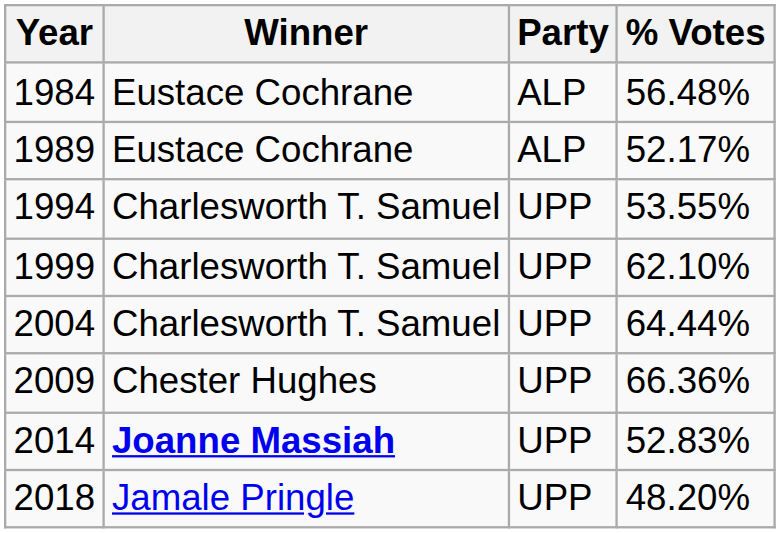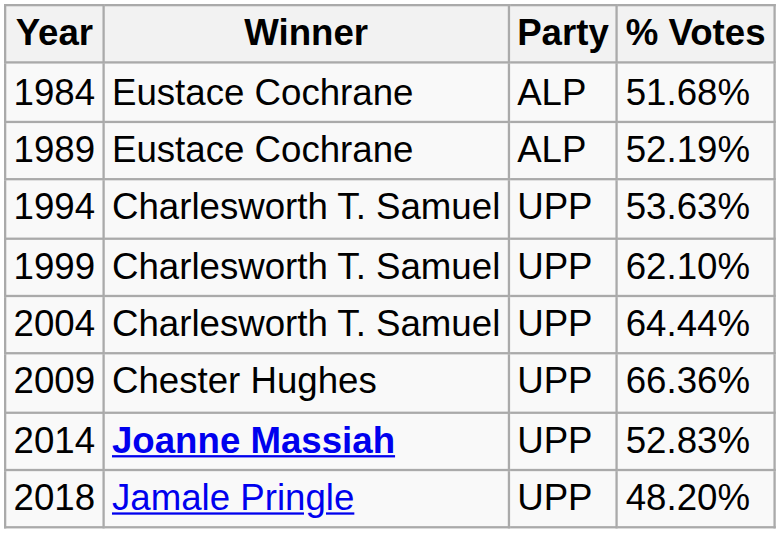1984 | % Votes: 56.48% -> 51.68%
1989 | % Votes: 52.17% -> 52.19%
1994 | % Votes: 53.55% -> 53.63%
